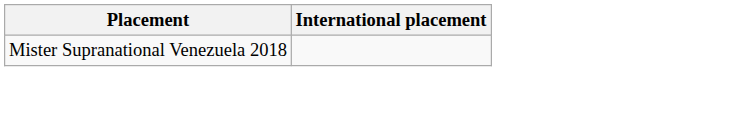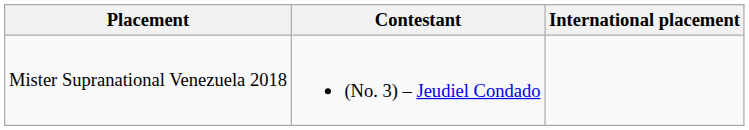+ column: Contestant | (No. 3) – Jeudiel Condado
